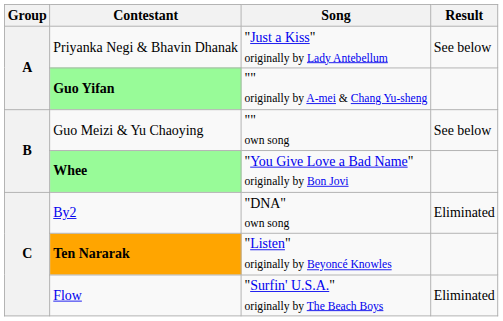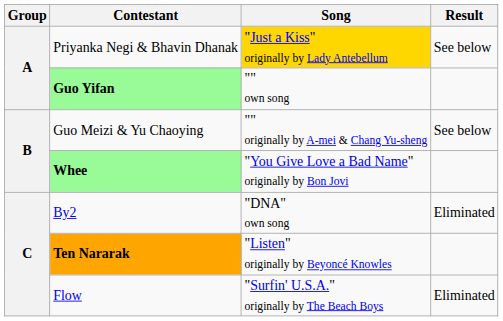Priyanka Negi & Bhavin Dhanak | Song: no background -> gold background
Guo Yifan | Song: "" originally by A-mei & Chang Yu-sheng -> "" own song
Guo Meizi & Yu Chaoying | Song: "" own song -> "" originally by A-mei & Chang Yu-sheng
